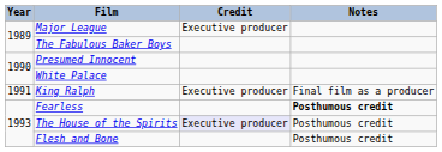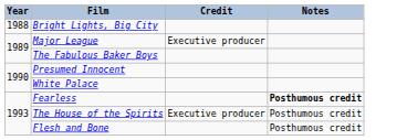+ row: 1988 | Bright Lights, Big City
- row: 1991 | King Ralph | Executive producer | Final film as a producer
The House of the Spirits | Credit: lavender background -> no background
